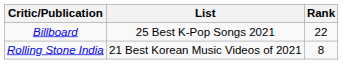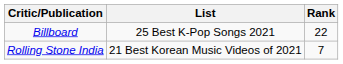Rolling Stone India | Rank: 8 -> 7
